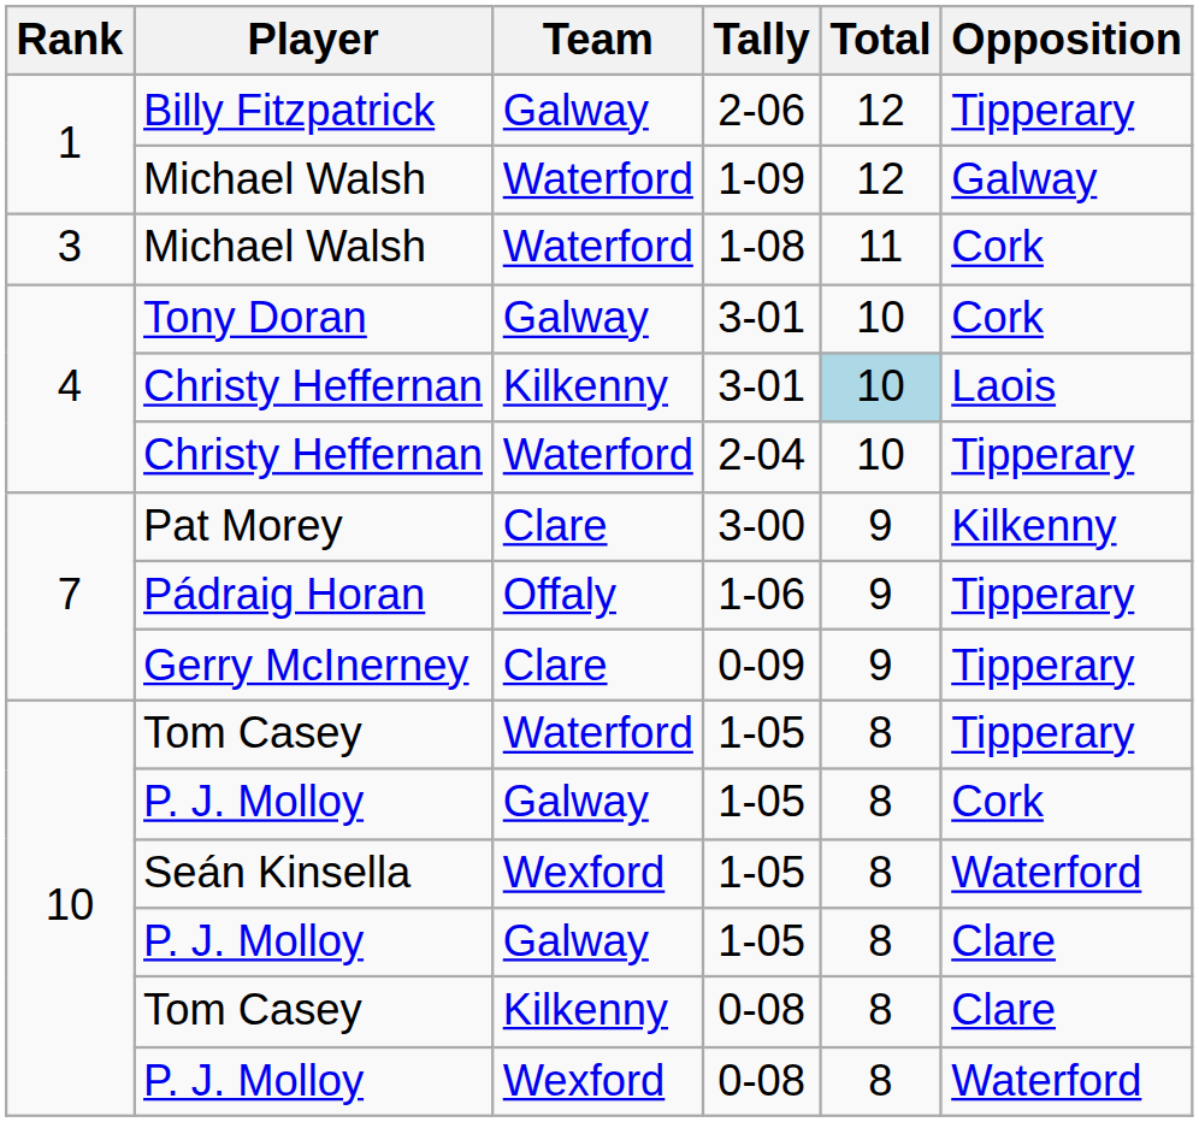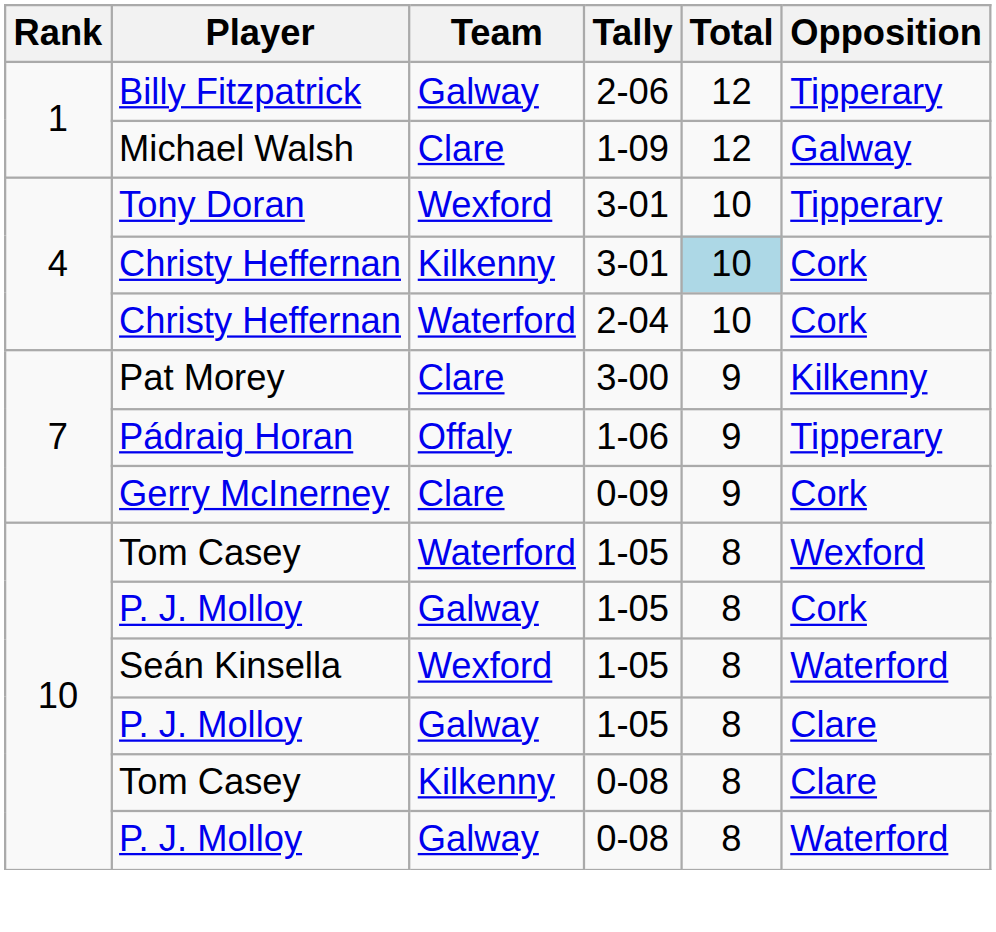Michael Walsh / 1-09 | Team: Waterford -> Clare
- row: 3 | Michael Walsh | Waterford | 1-08 | 11 | Cork
Tony Doran | Team: Galway -> Wexford
Tony Doran | Opposition: Cork -> Tipperary
Christy Heffernan / 3-01 | Opposition: Laois -> Cork
Christy Heffernan / 2-04 | Opposition: Tipperary -> Cork
Gerry McInerney | Opposition: Tipperary -> Cork
Tom Casey / 1-05 | Opposition: Tipperary -> Wexford
P. J. Molloy / 0-08 | Team: Wexford -> Galway
